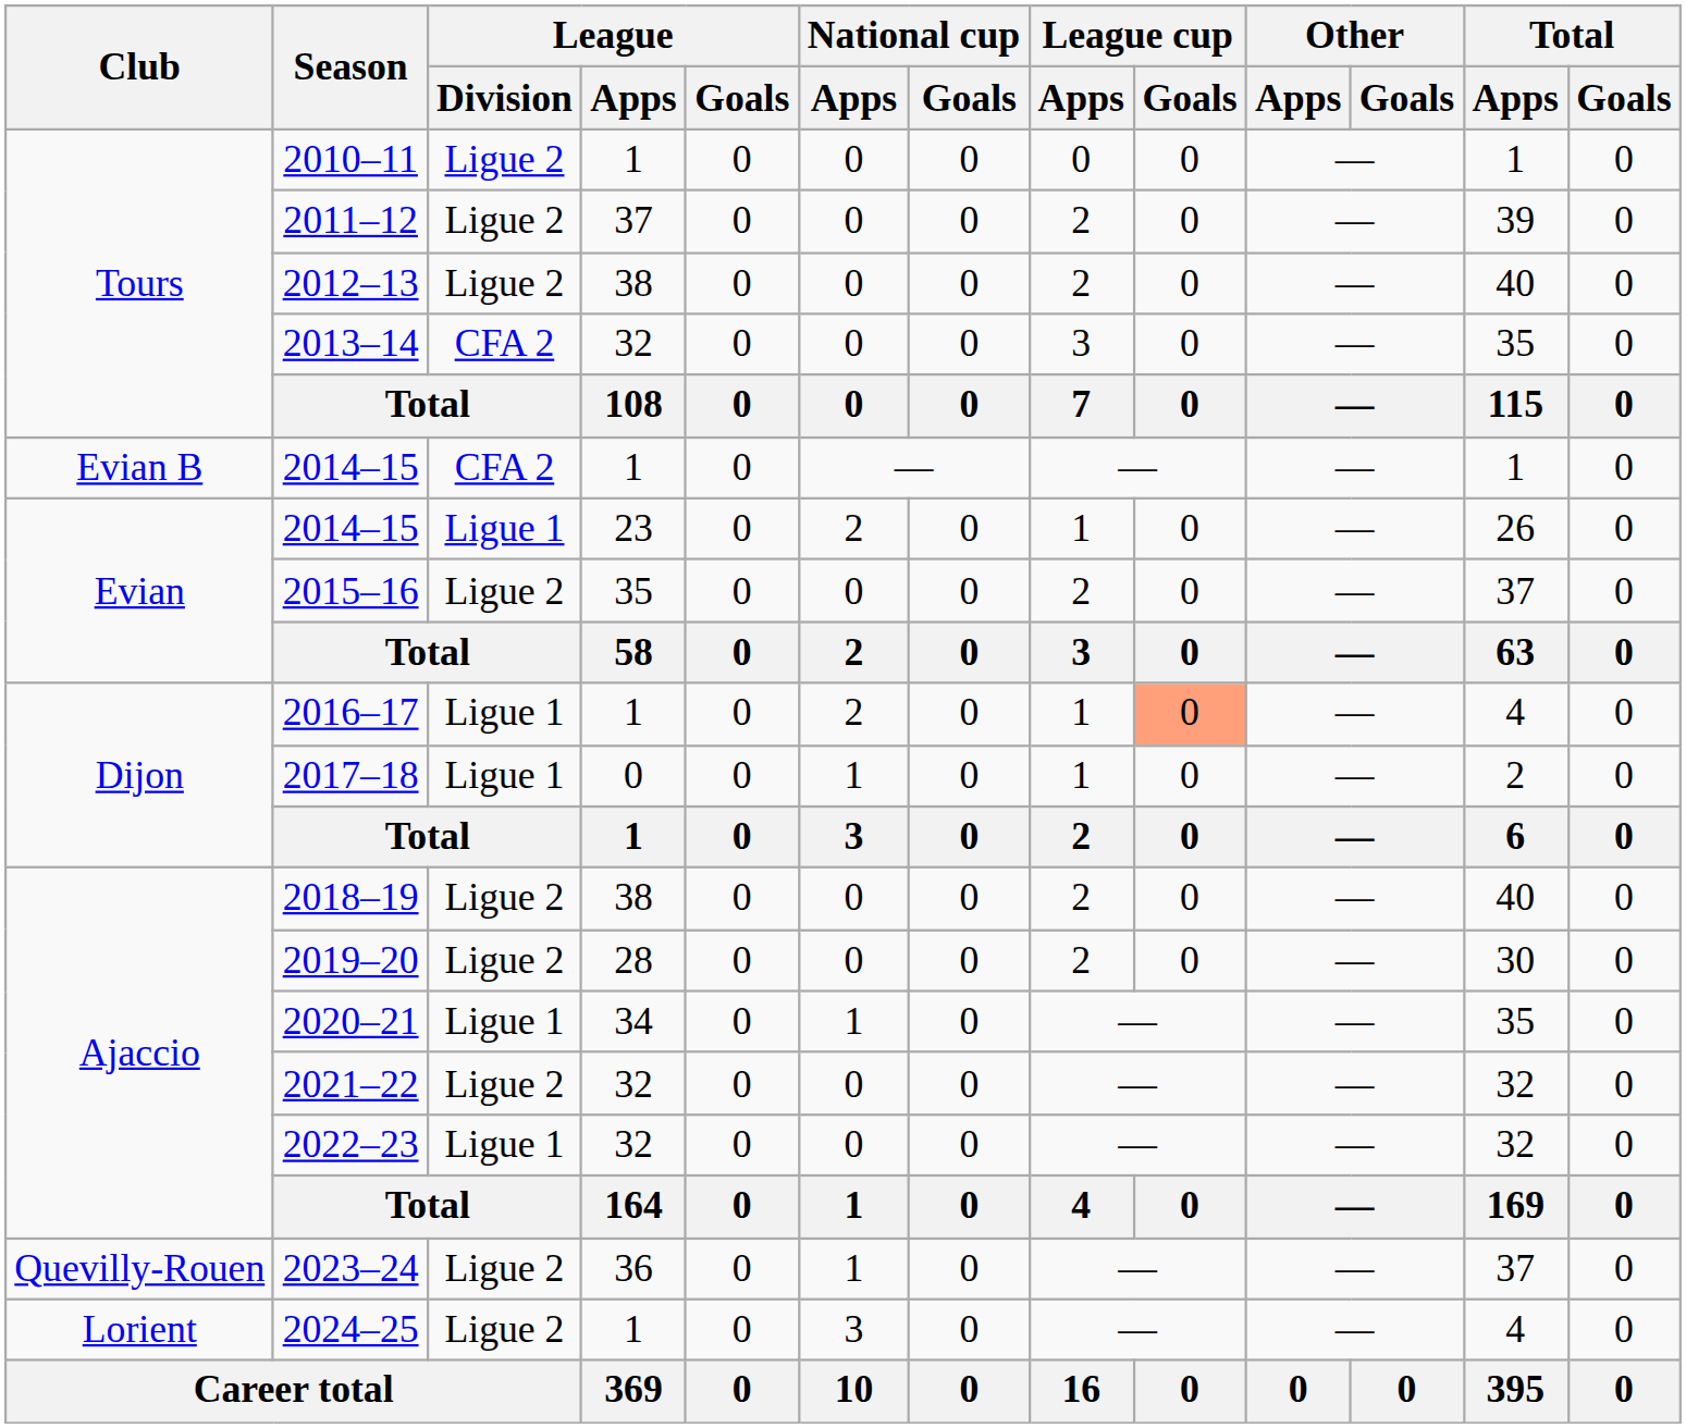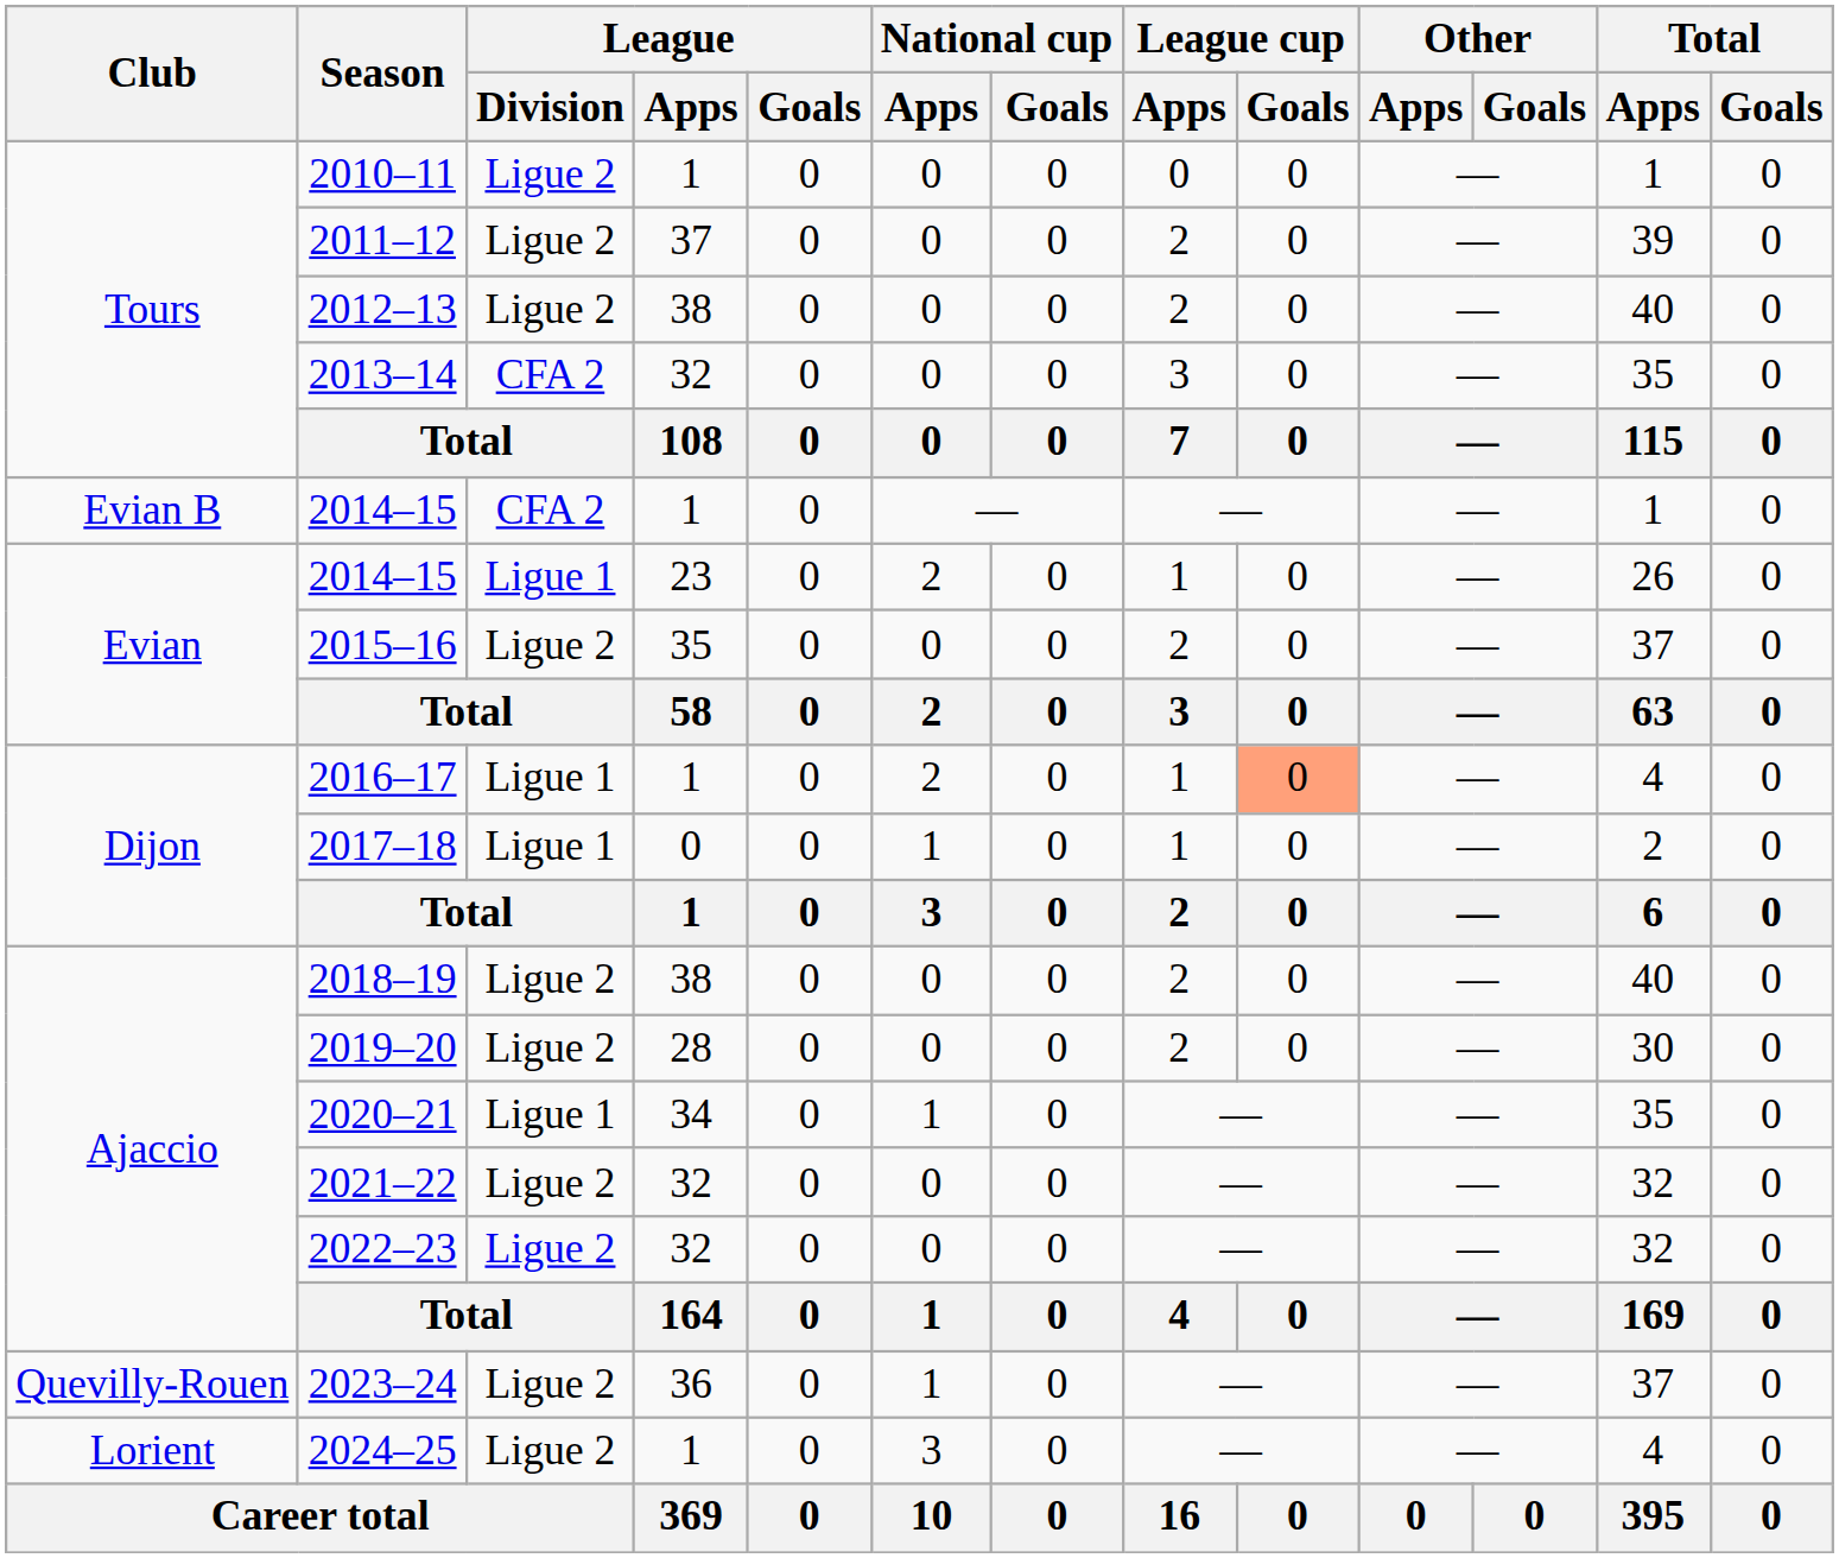2022–23 | League / Division: Ligue 1 -> Ligue 2
